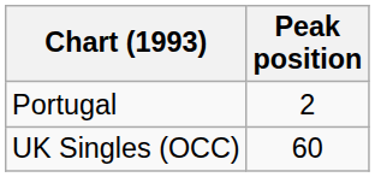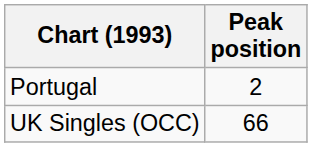UK Singles (OCC) | Peak position: 60 -> 66
